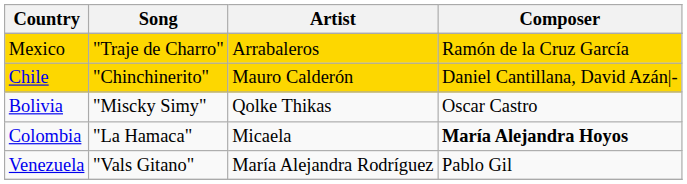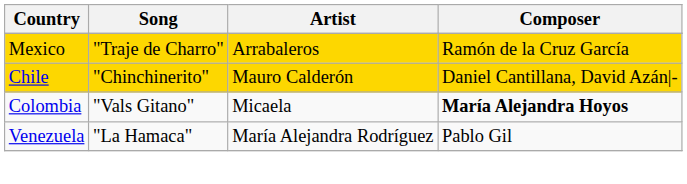- row: Bolivia | "Miscky Simy" | Qolke Thikas | Oscar Castro
Colombia | Song: "La Hamaca" -> "Vals Gitano"
Venezuela | Song: "Vals Gitano" -> "La Hamaca"
